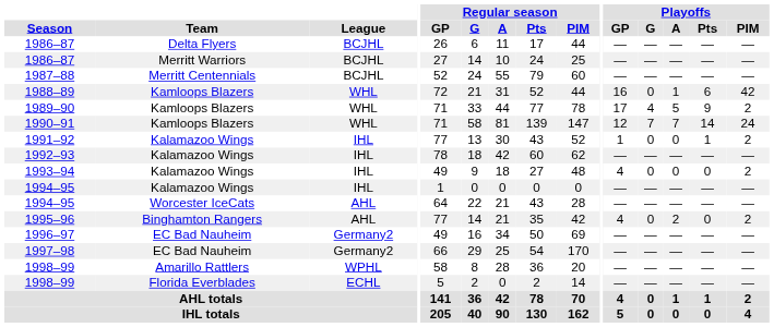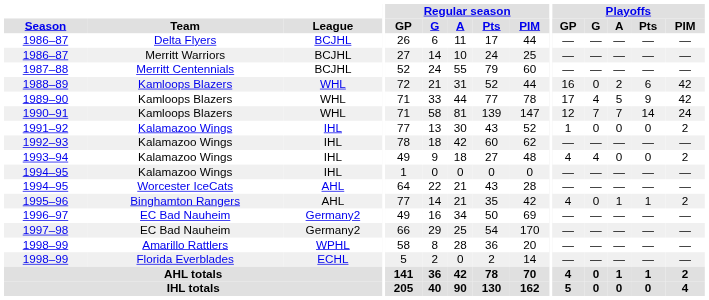1988–89 | Playoffs / A: 1 -> 2
1989–90 | Playoffs / PIM: 2 -> 42
1991–92 | Playoffs / Pts: 1 -> 0
1993–94 | Playoffs / G: 0 -> 4
1995–96 | Playoffs / A: 2 -> 1
1995–96 | Playoffs / Pts: 0 -> 1
